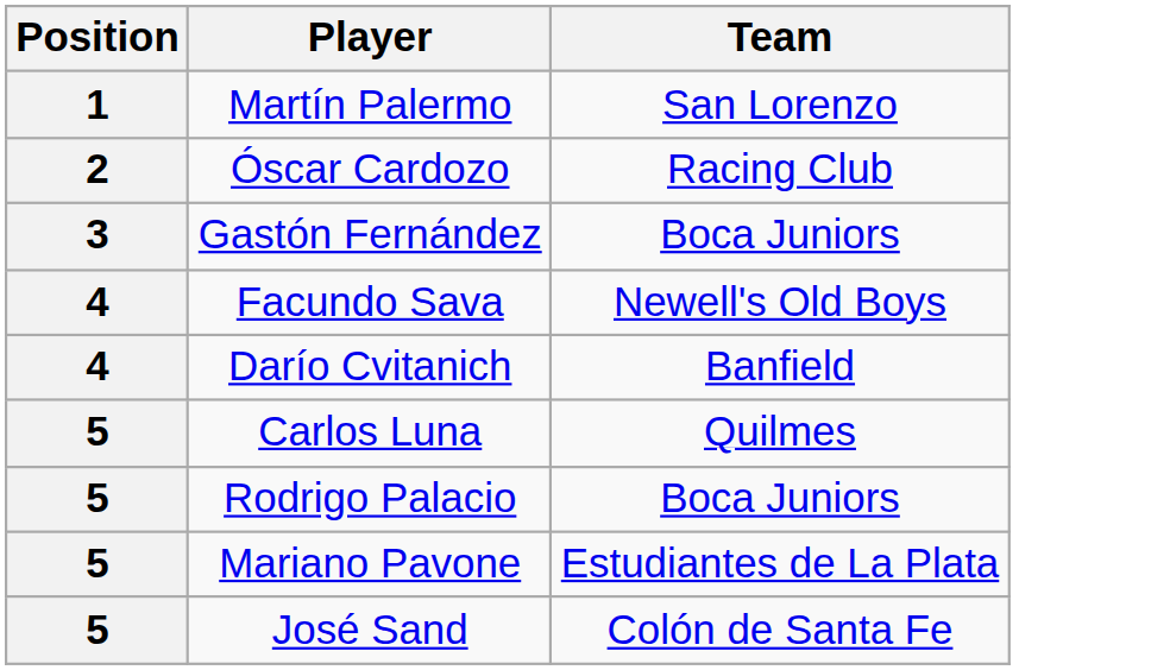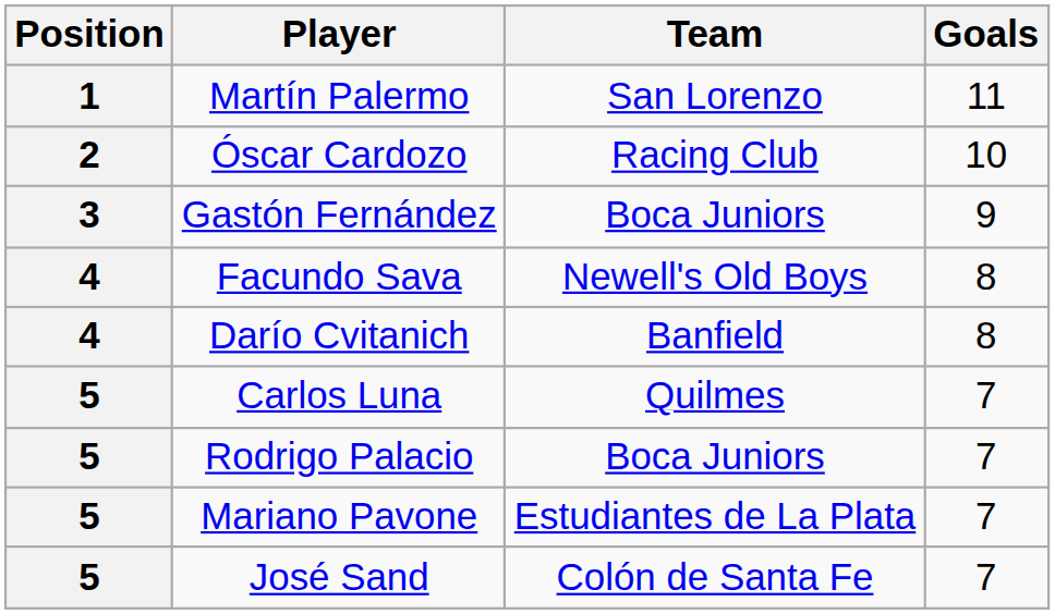+ column: Goals | 11 | 10 | 9 | 8 | 8 | 7 | 7 | 7 | 7
